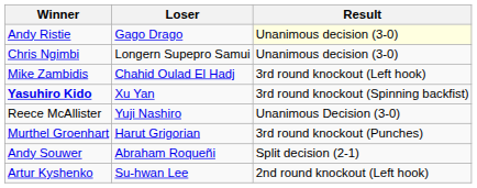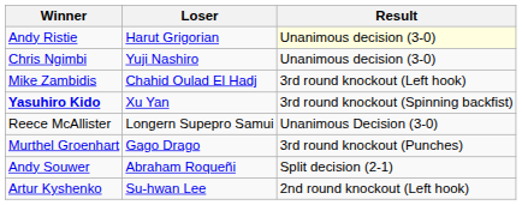Andy Ristie | Loser: Gago Drago -> Harut Grigorian
Chris Ngimbi | Loser: Longern Supepro Samui -> Yuji Nashiro
Reece McAllister | Loser: Yuji Nashiro -> Longern Supepro Samui
Murthel Groenhart | Loser: Harut Grigorian -> Gago Drago
